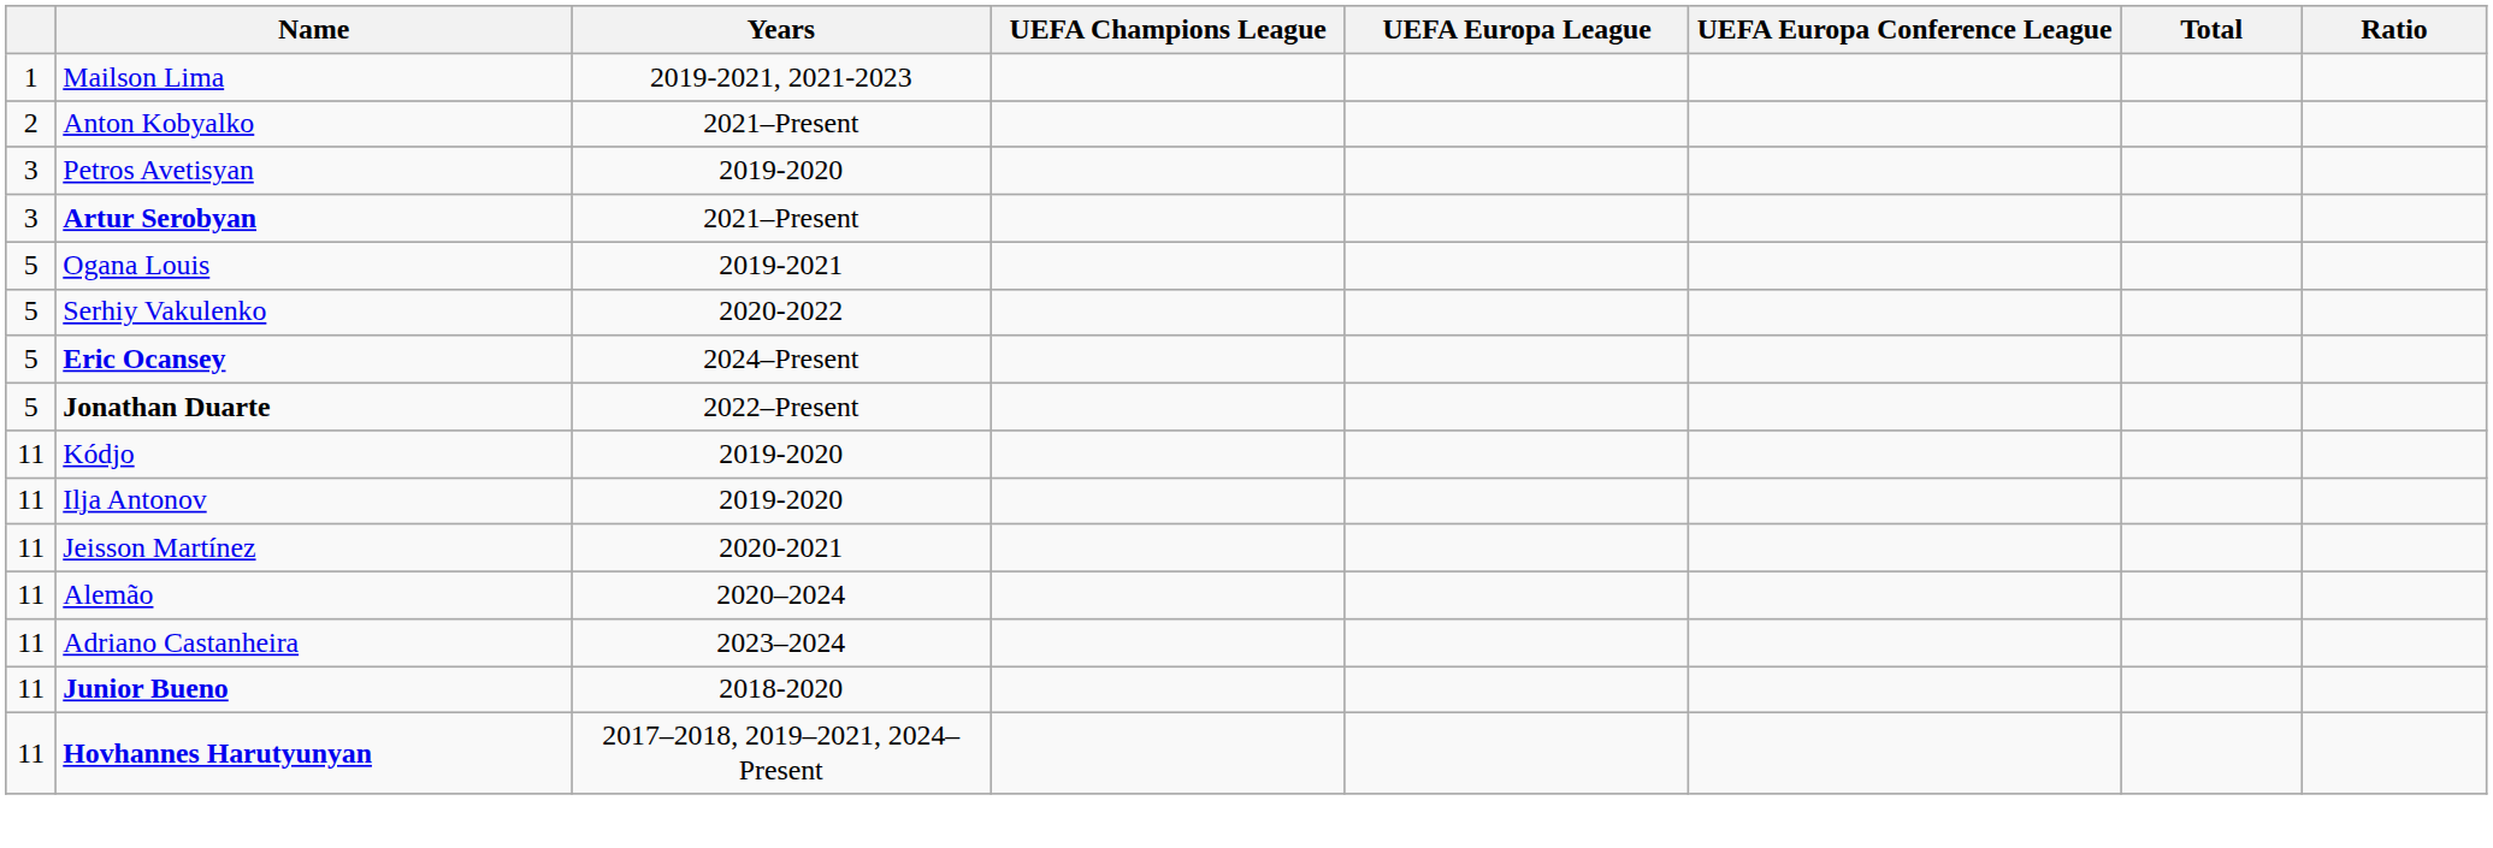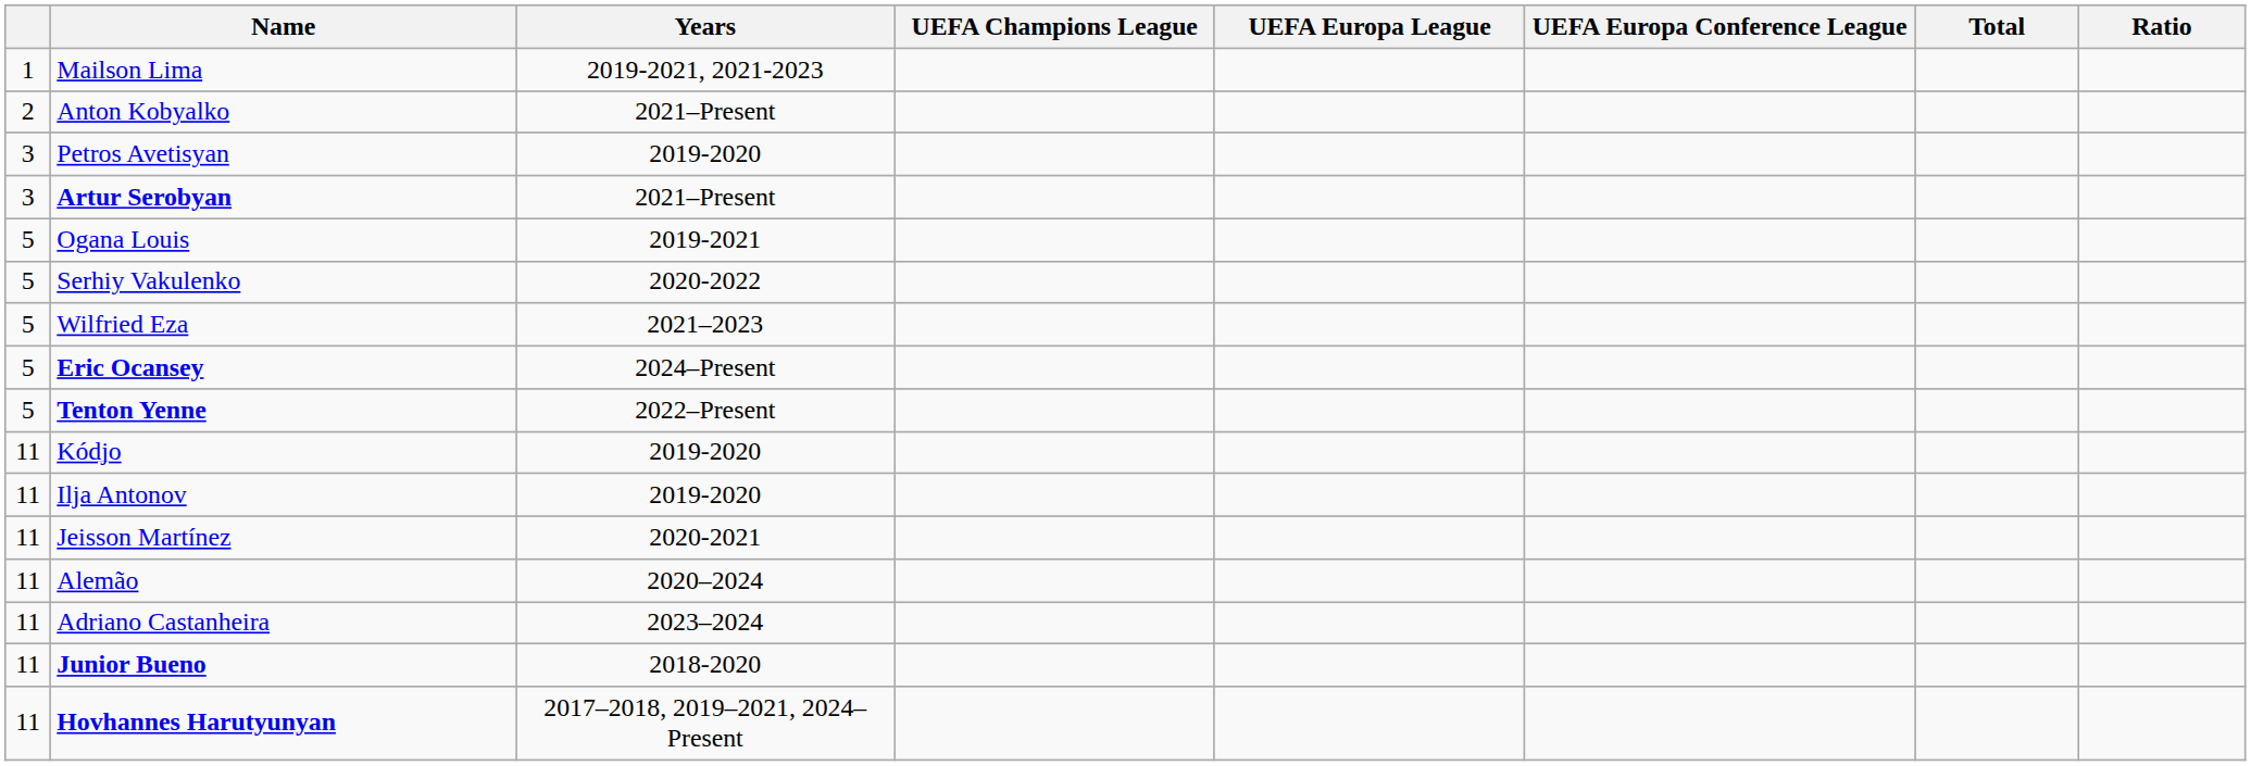+ row: 5 | Wilfried Eza | 2021–2023
+ row: 5 | Tenton Yenne | 2022–Present
- row: 5 | Jonathan Duarte | 2022–Present
